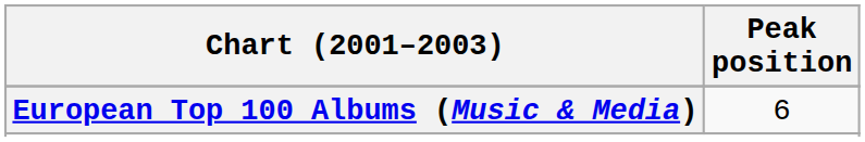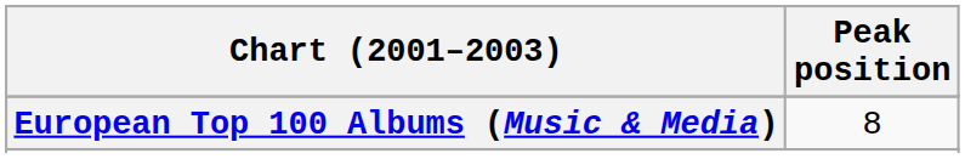European Top 100 Albums (Music & Media) | Peak position: 6 -> 8
